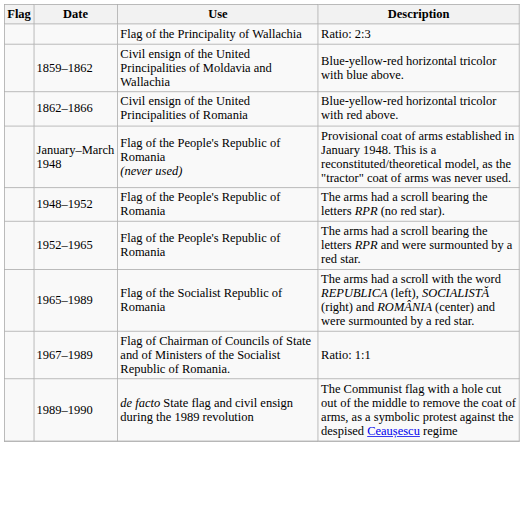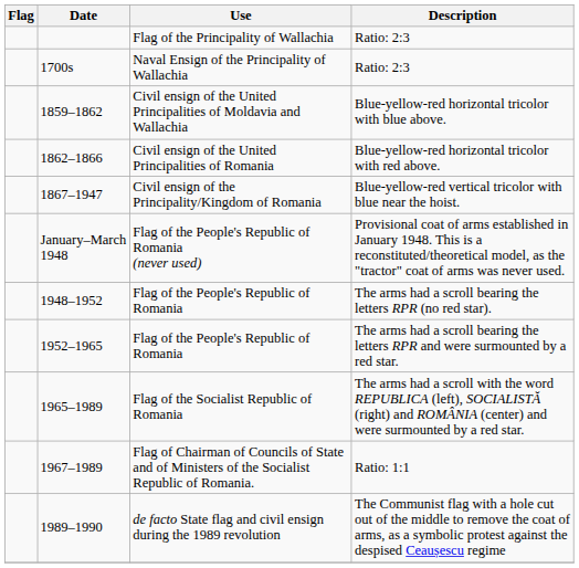+ row: 1700s | Naval Ensign of the Principality of Wallachia | Ratio: 2:3
+ row: 1867–1947 | Civil ensign of the Principality/Kingdom of Romania | Blue-yellow-red vertical tricolor with blue near the hoist.
